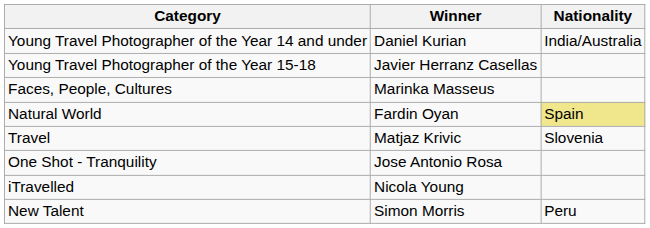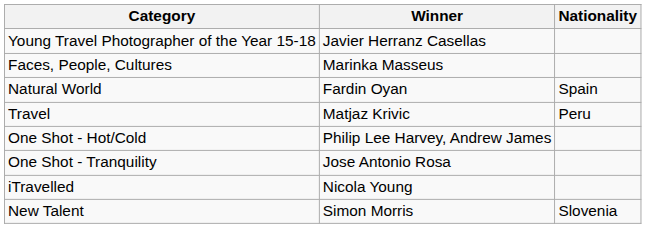- row: Young Travel Photographer of the Year 14 and under | Daniel Kurian | India/Australia
Natural World | Nationality: khaki background -> no background
Travel | Nationality: Slovenia -> Peru
+ row: One Shot - Hot/Cold | Philip Lee Harvey, Andrew James
New Talent | Nationality: Peru -> Slovenia
